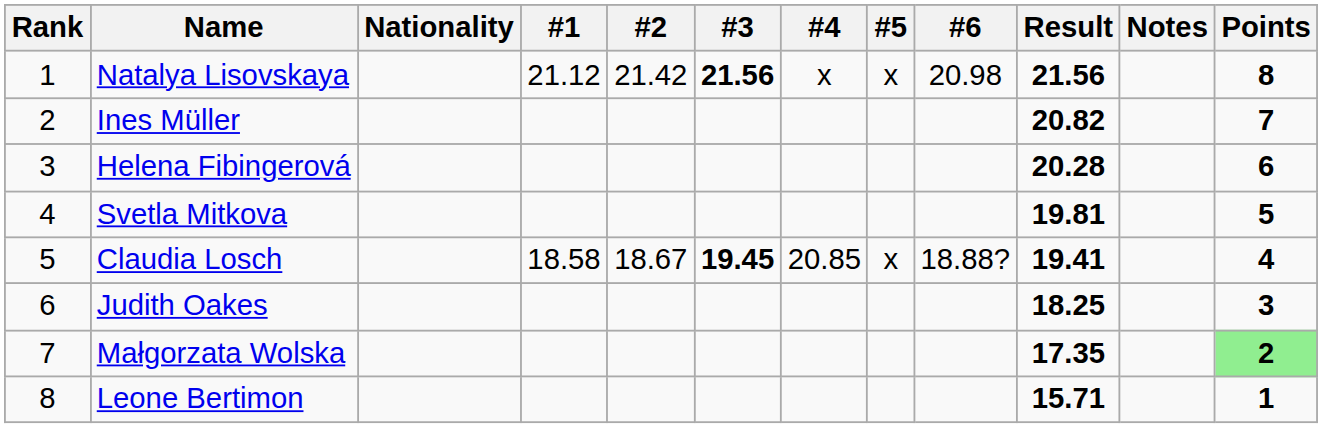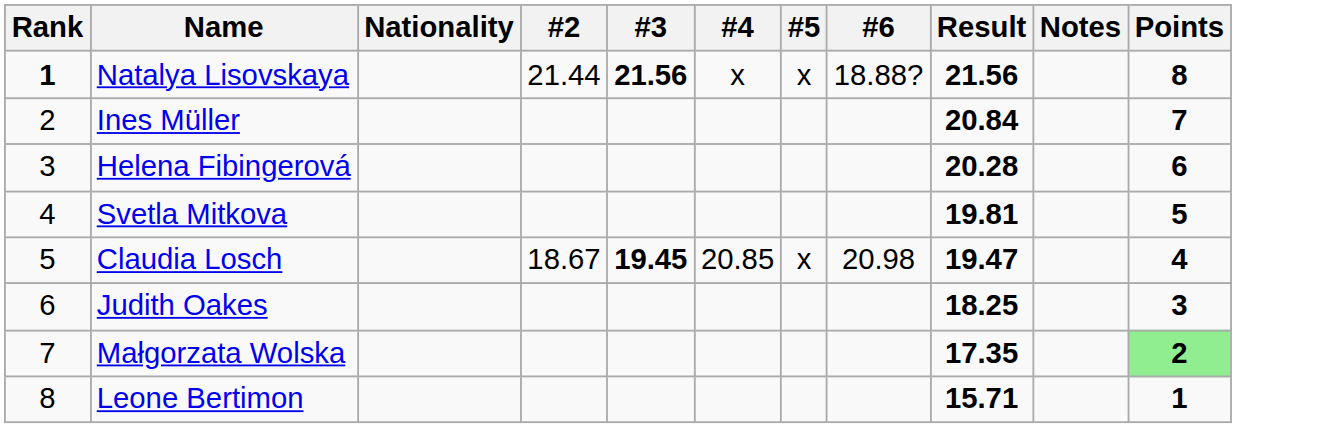- column: #1 | 21.12 | 18.58
Natalya Lisovskaya | Rank: normal -> bold
Natalya Lisovskaya | #2: 21.42 -> 21.44
Natalya Lisovskaya | #6: 20.98 -> 18.88?
Ines Müller | Result: 20.82 -> 20.84
Claudia Losch | #6: 18.88? -> 20.98
Claudia Losch | Result: 19.41 -> 19.47
